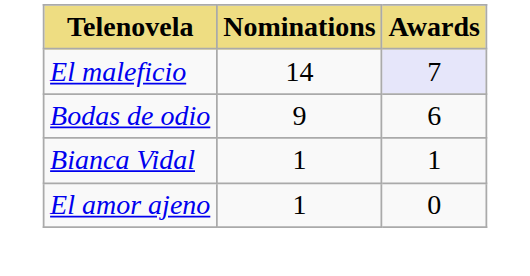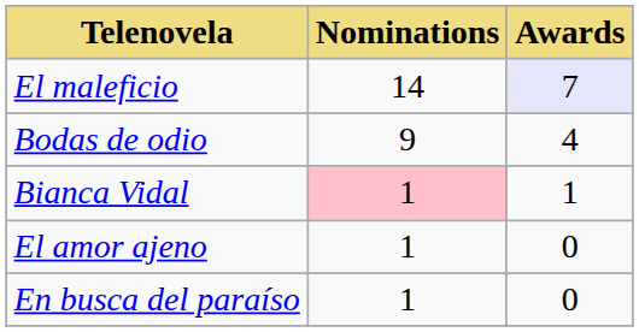Bodas de odio | Awards: 6 -> 4
Bianca Vidal | Nominations: no background -> pink background
+ row: En busca del paraíso | 1 | 0
